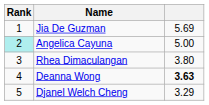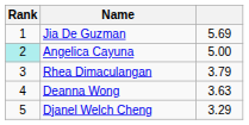Rhea Dimaculangan | column 3: 3.80 -> 3.79
Deanna Wong | column 3: bold -> normal
